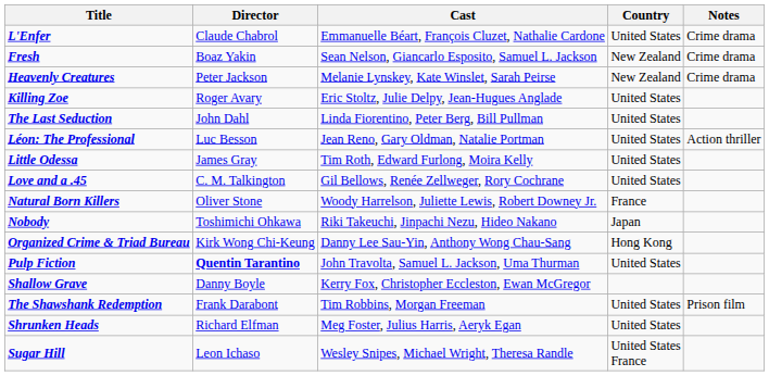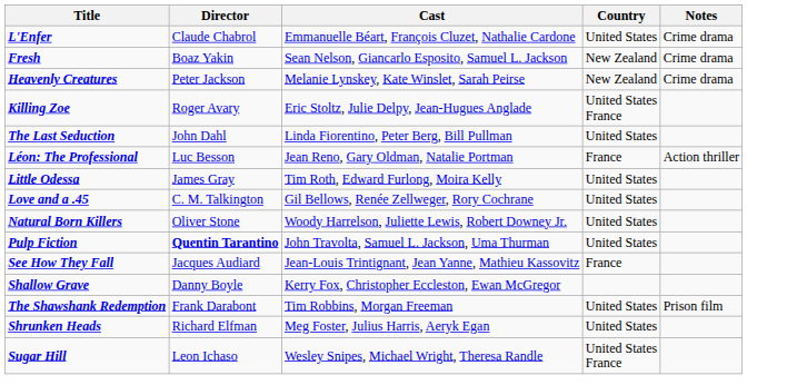Killing Zoe | Country: United States -> United States France
Léon: The Professional | Country: United States -> France
Natural Born Killers | Country: France -> United States
- row: Nobody | Toshimichi Ohkawa | Riki Takeuchi, Jinpachi Nezu, Hideo Nakano | Japan
- row: Organized Crime & Triad Bureau | Kirk Wong Chi-Keung | Danny Lee Sau-Yin, Anthony Wong Chau-Sang | Hong Kong
+ row: See How They Fall | Jacques Audiard | Jean-Louis Trintignant, Jean Yanne, Mathieu Kassovitz | France
